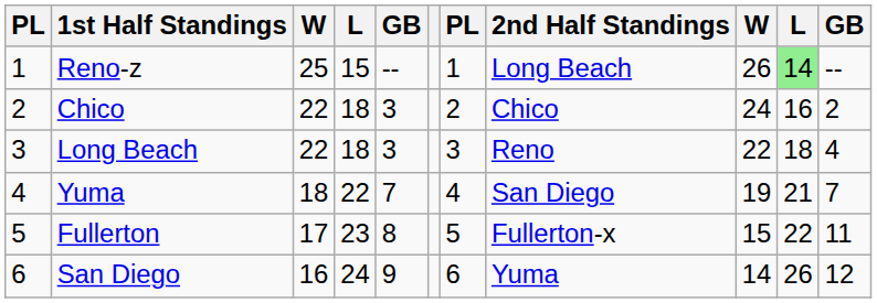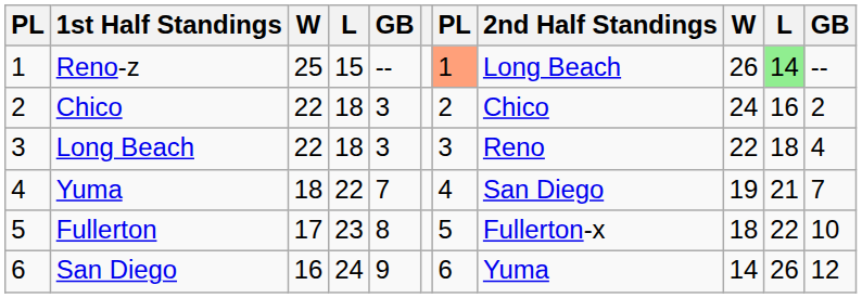Reno-z | column 7: no background -> lightsalmon background
Fullerton | column 9: 15 -> 18
Fullerton | column 11: 11 -> 10
